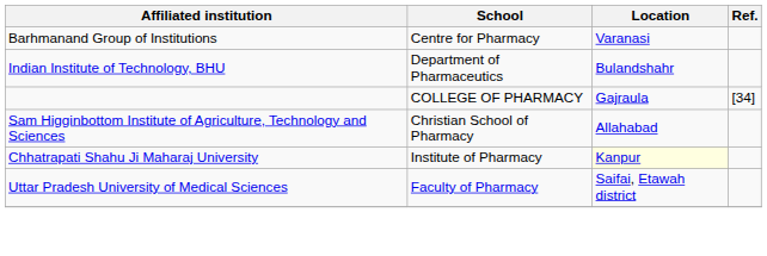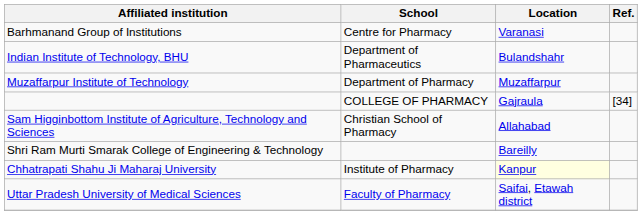+ row: Muzaffarpur Institute of Technology | Department of Pharmacy | Muzaffarpur
+ row: Shri Ram Murti Smarak College of Engineering & Technology | Bareilly
